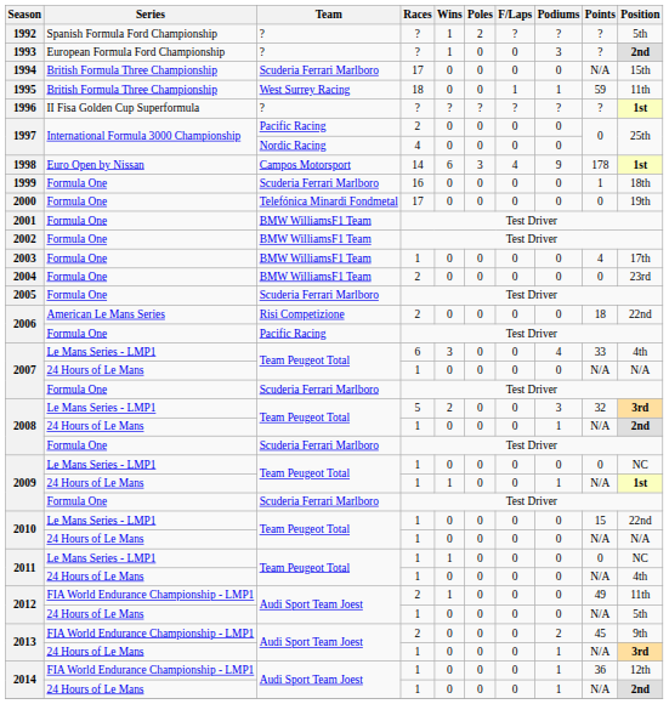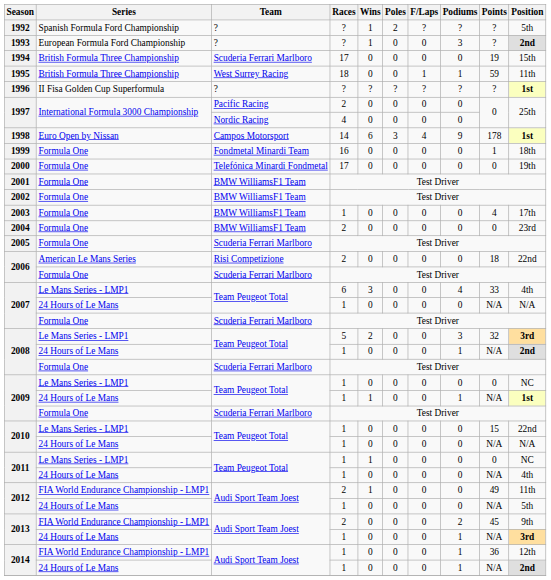1994 | Points: N/A -> 19
1999 | Team: Scuderia Ferrari Marlboro -> Fondmetal Minardi Team
2006 / Formula One | Team: Pacific Racing -> Scuderia Ferrari Marlboro
